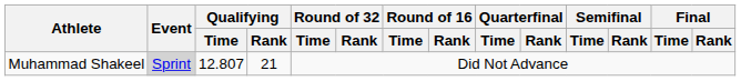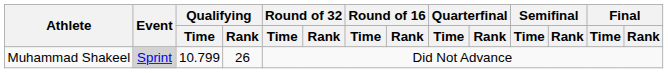Muhammad Shakeel | Qualifying / Time: 12.807 -> 10.799
Muhammad Shakeel | Qualifying / Rank: 21 -> 26
